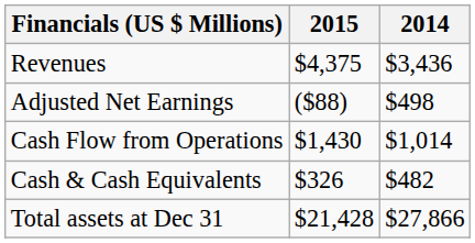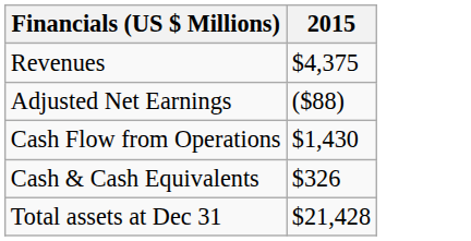- column: 2014 | $3,436 | $498 | $1,014 | $482 | $27,866
